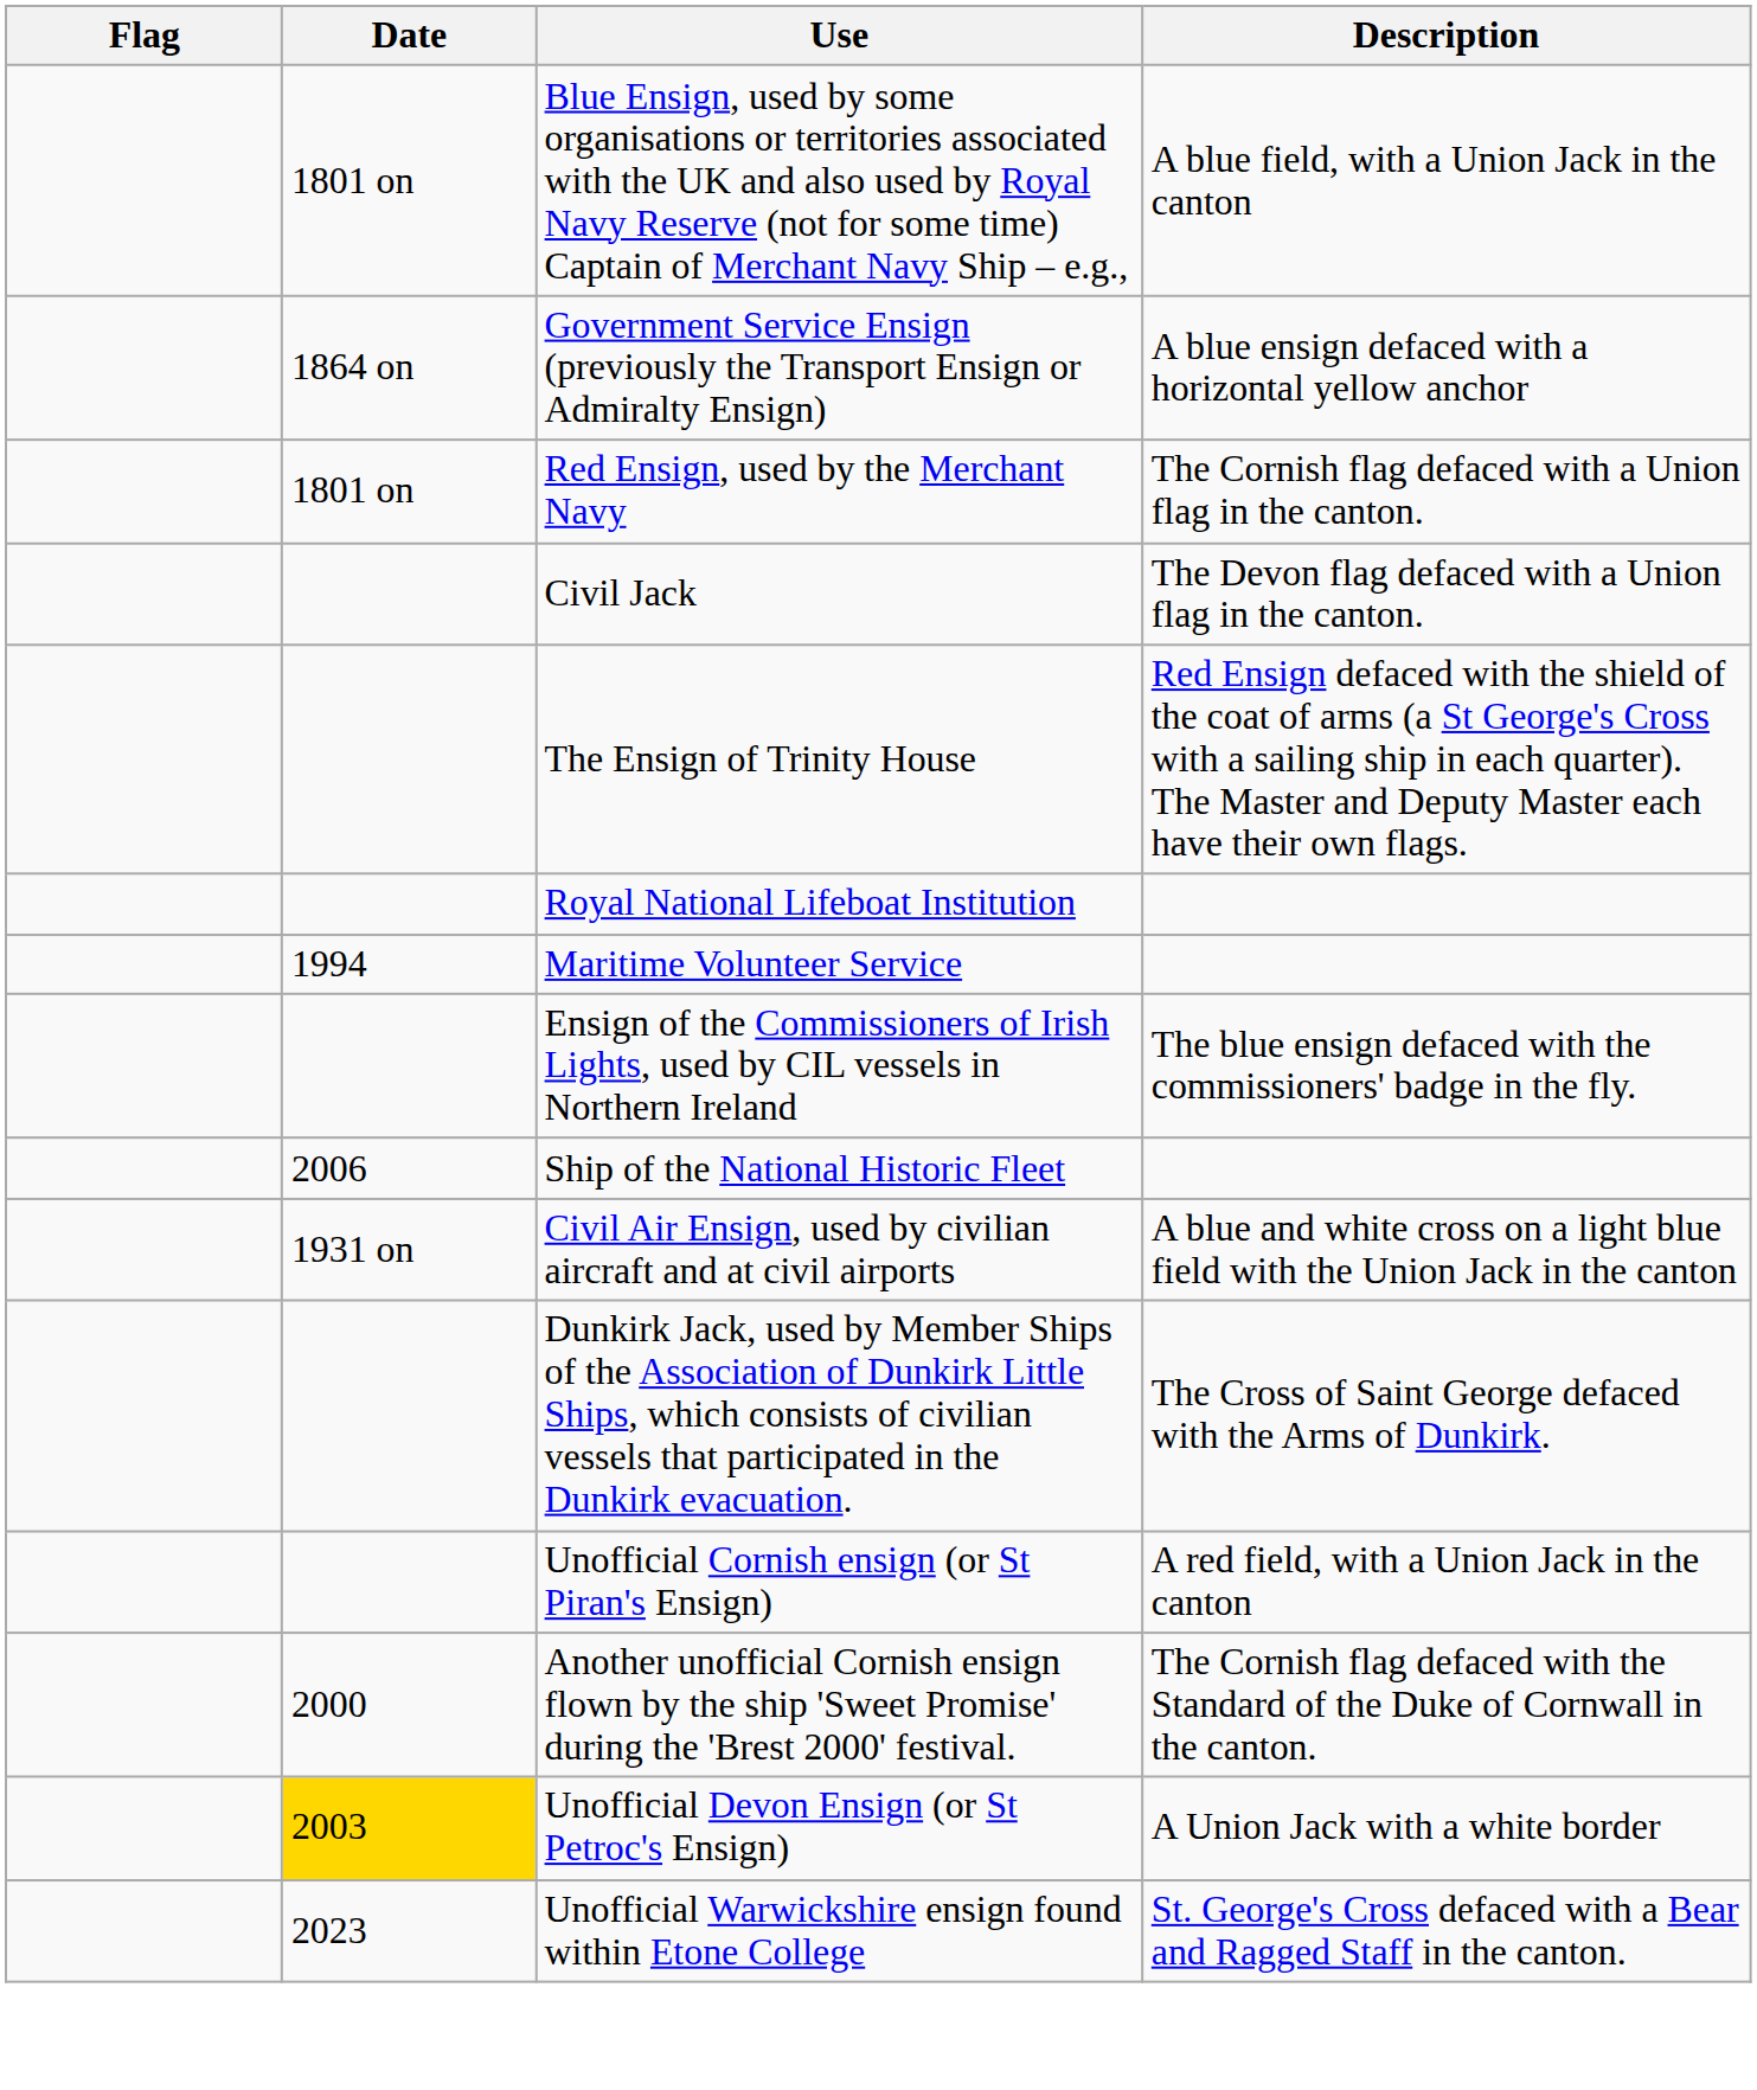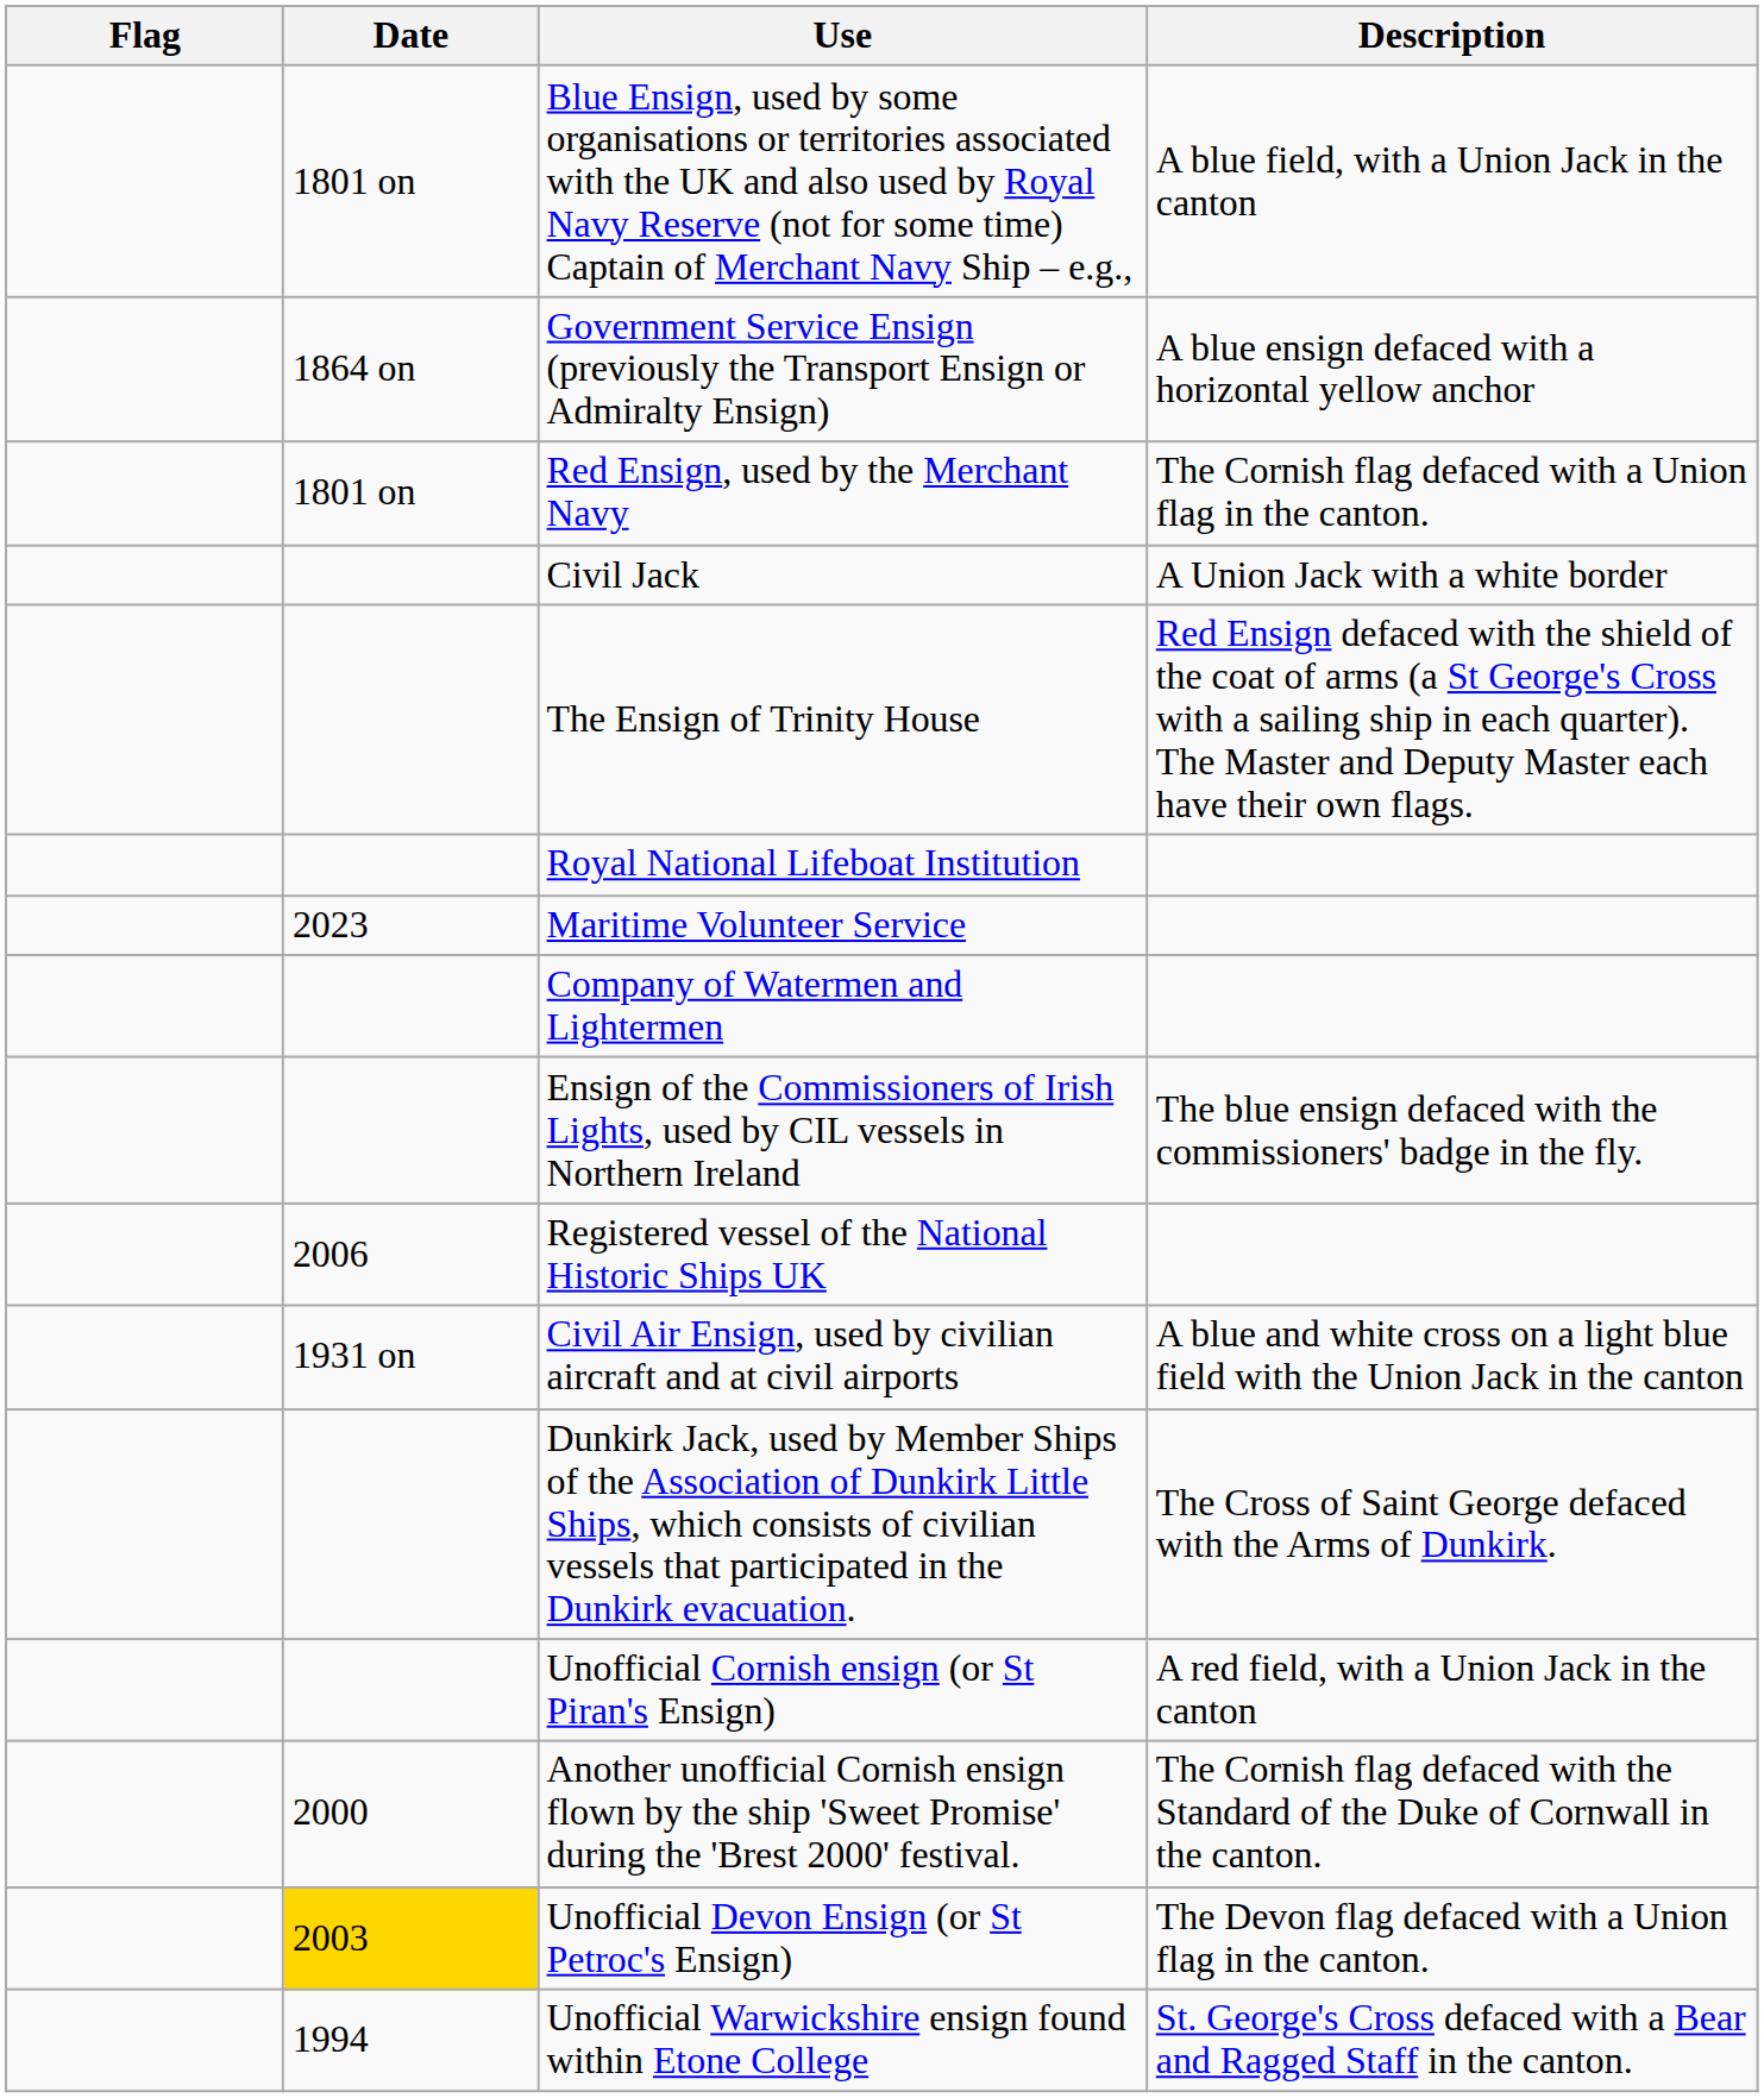Civil Jack | Description: The Devon flag defaced with a Union flag in the canton. -> A Union Jack with a white border
Maritime Volunteer Service | Date: 1994 -> 2023
+ row: Company of Watermen and Lightermen
- row: 2006 | Ship of the National Historic Fleet
+ row: 2006 | Registered vessel of the National Historic Ships UK
Unofficial Devon Ensign (or St Petroc's Ensign) | Description: A Union Jack with a white border -> The Devon flag defaced with a Union flag in the canton.
Unofficial Warwickshire ensign found within Etone College | Date: 2023 -> 1994
